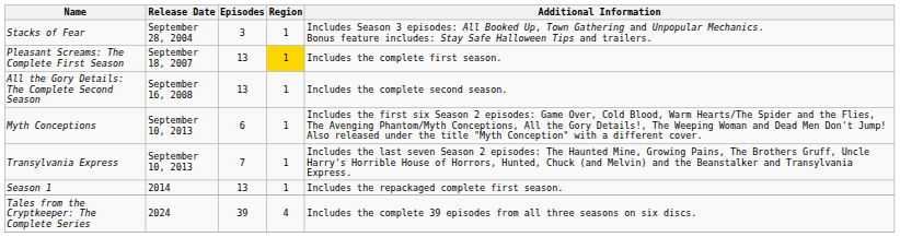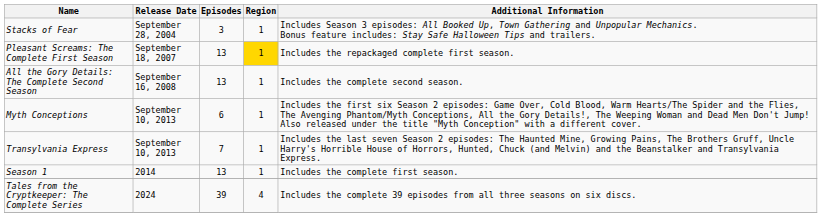Pleasant Screams: The Complete First Season | Additional Information: Includes the complete first season. -> Includes the repackaged complete first season.
Season 1 | Additional Information: Includes the repackaged complete first season. -> Includes the complete first season.
